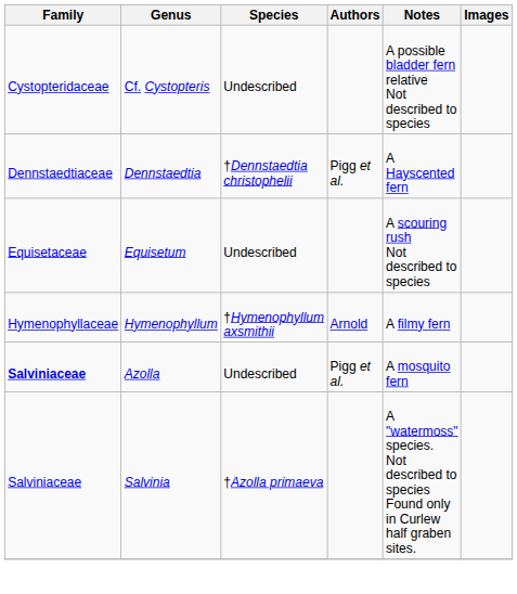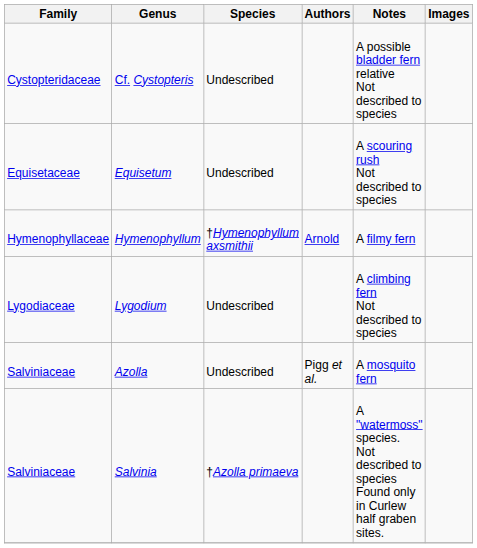- row: Dennstaedtiaceae | Dennstaedtia | †Dennstaedtia christophelii | Pigg et al. | A Hayscented fern
+ row: Lygodiaceae | Lygodium | Undescribed | A climbing fern Not described to species
Azolla | Family: bold -> normal
